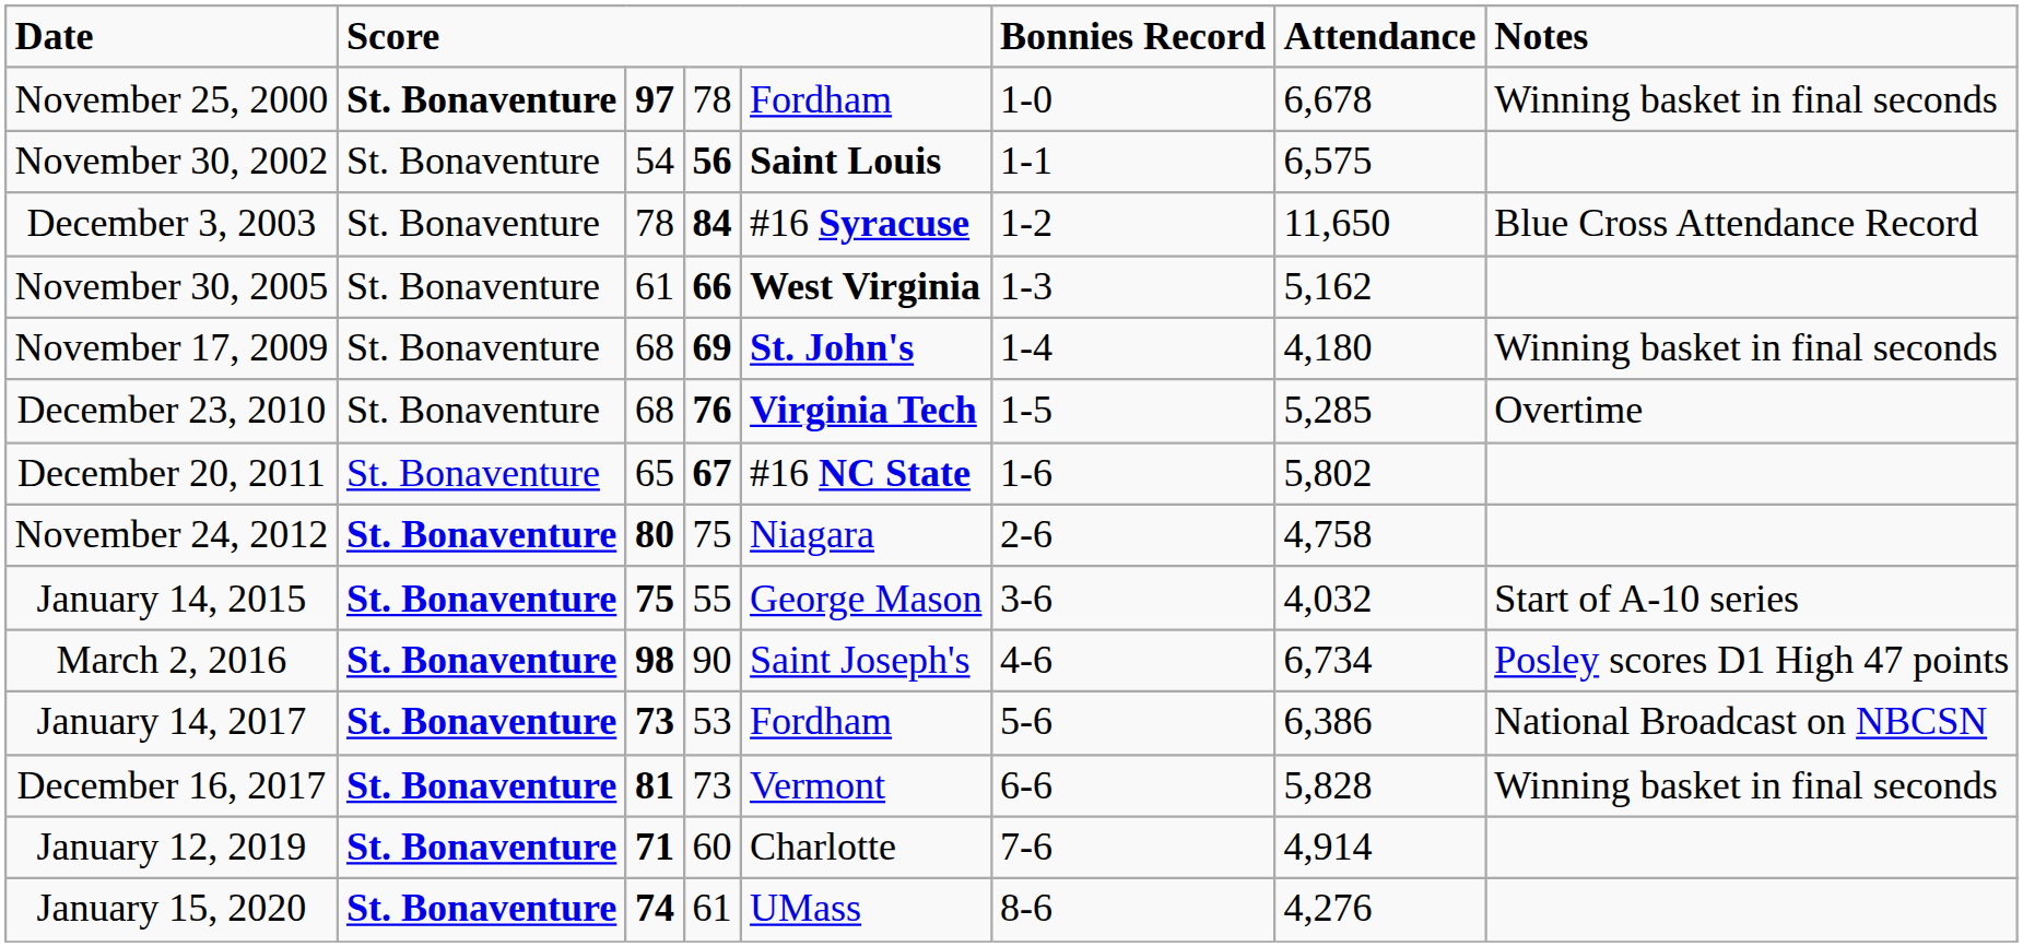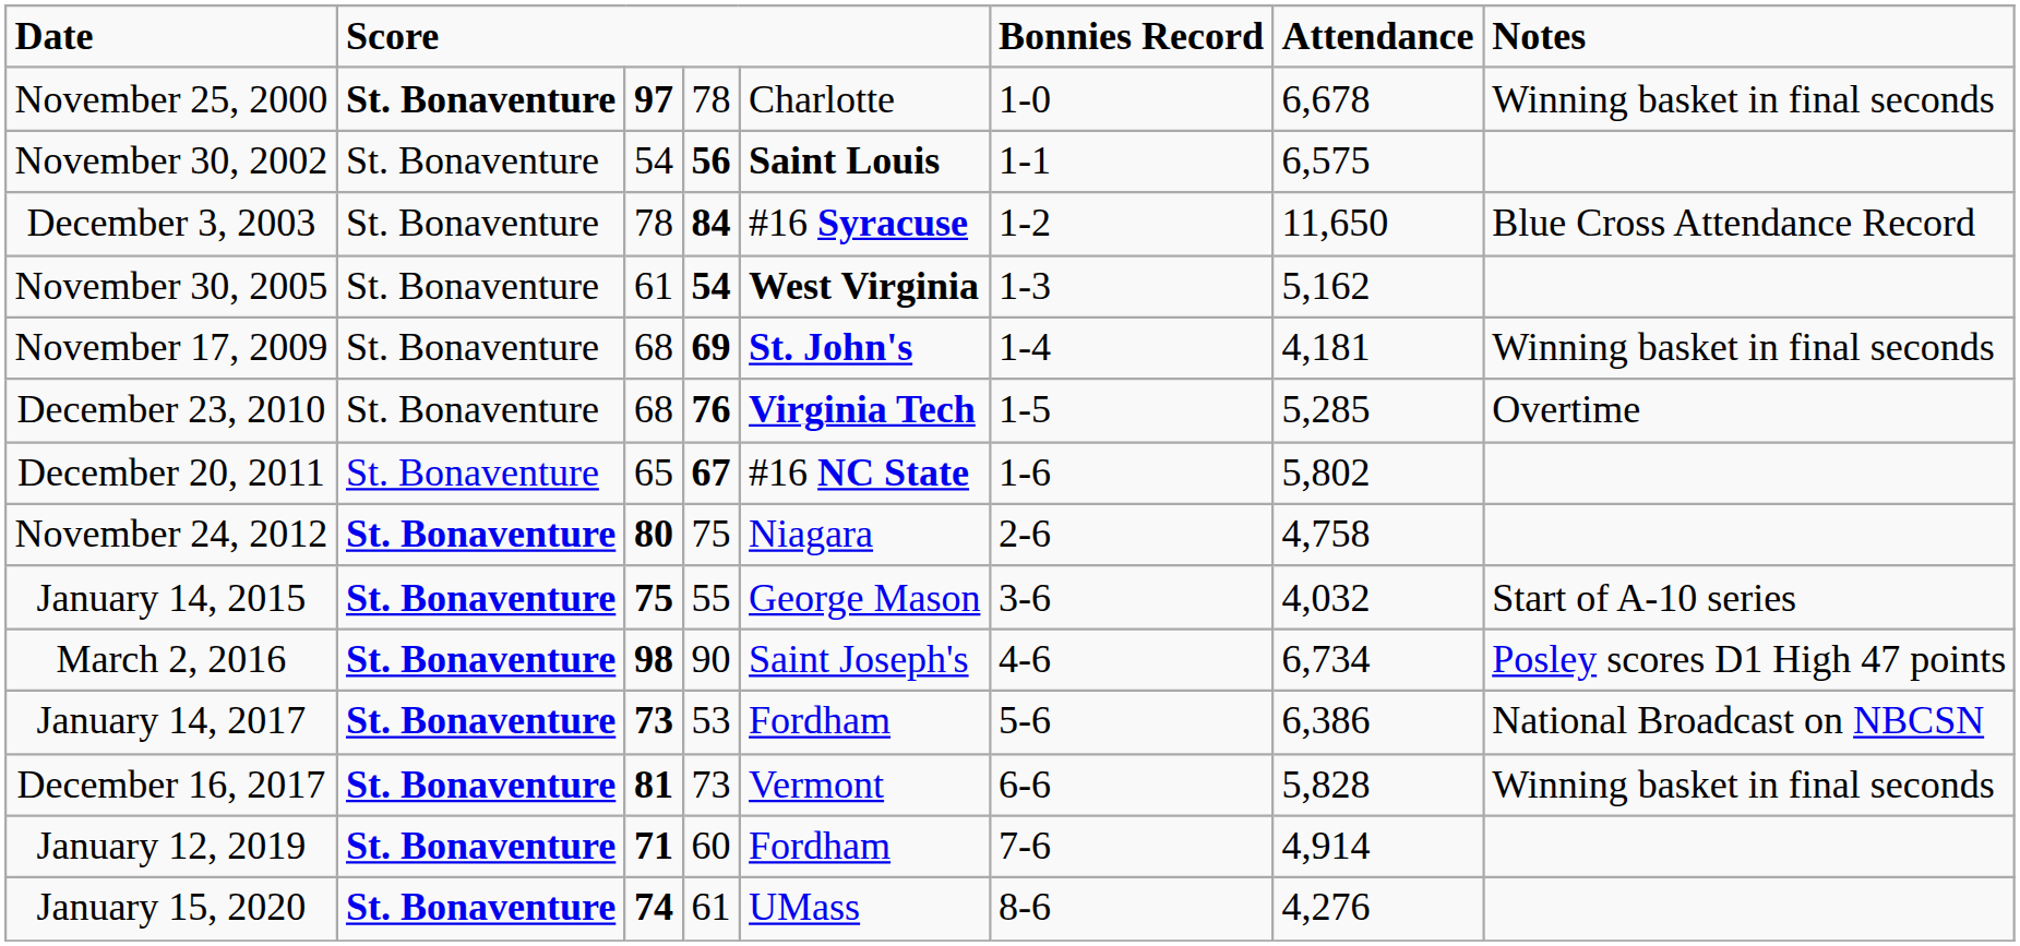November 25, 2000 | column 5: Fordham -> Charlotte
November 30, 2005 | column 4: 66 -> 54
November 17, 2009 | Attendance: 4,180 -> 4,181
January 12, 2019 | column 5: Charlotte -> Fordham
